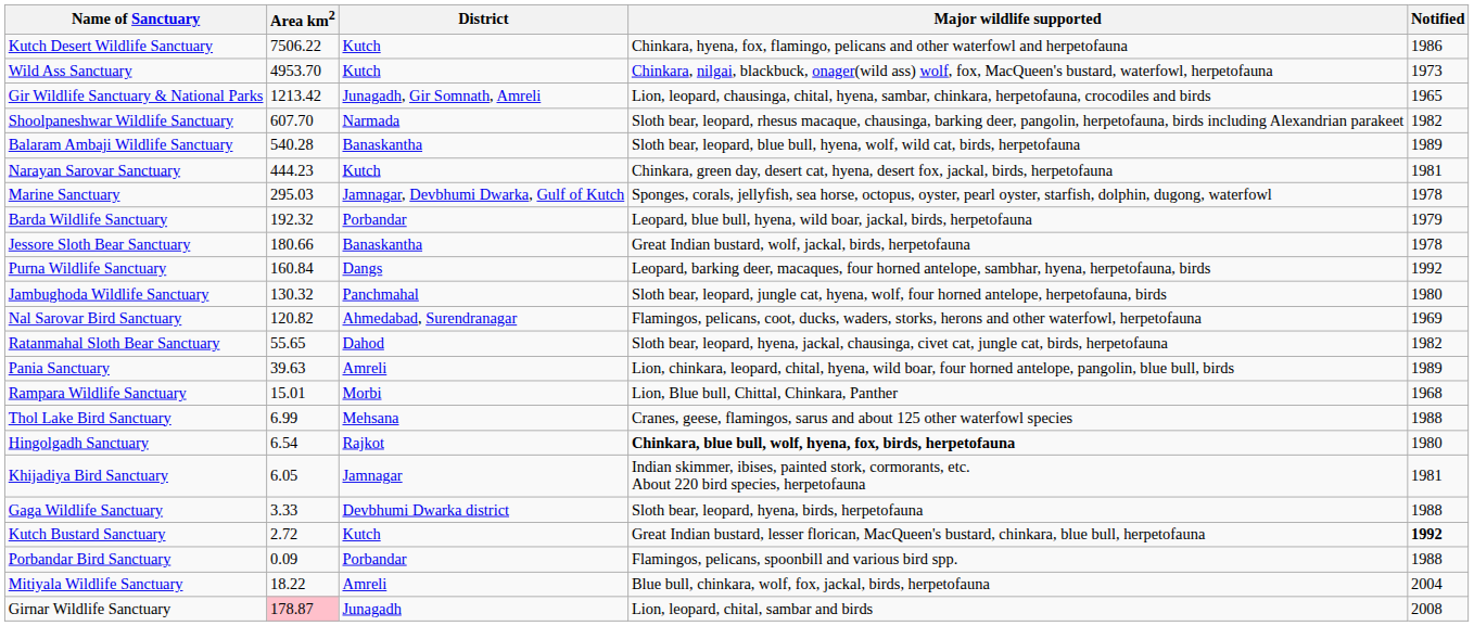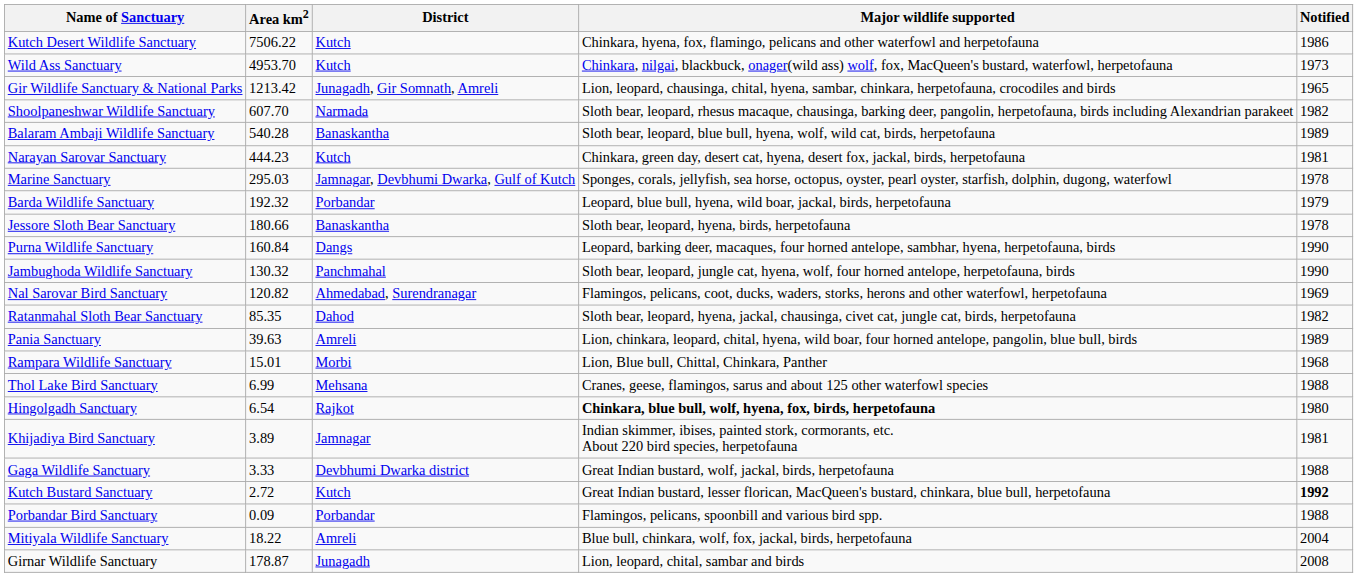Jessore Sloth Bear Sanctuary | Major wildlife supported: Great Indian bustard, wolf, jackal, birds, herpetofauna -> Sloth bear, leopard, hyena, birds, herpetofauna
Purna Wildlife Sanctuary | Notified: 1992 -> 1990
Jambughoda Wildlife Sanctuary | Notified: 1980 -> 1990
Ratanmahal Sloth Bear Sanctuary | Area km2: 55.65 -> 85.35
Khijadiya Bird Sanctuary | Area km2: 6.05 -> 3.89
Gaga Wildlife Sanctuary | Major wildlife supported: Sloth bear, leopard, hyena, birds, herpetofauna -> Great Indian bustard, wolf, jackal, birds, herpetofauna
Girnar Wildlife Sanctuary | Area km2: pink background -> no background
